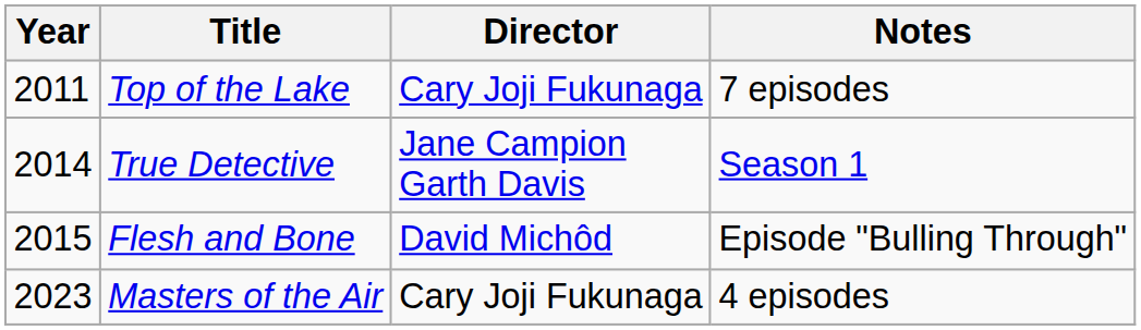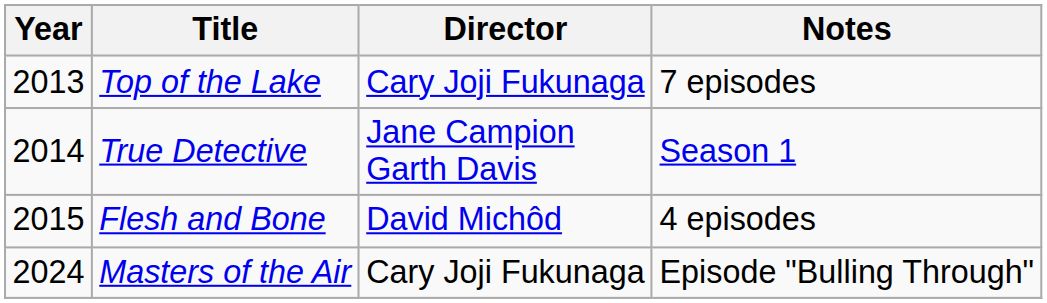Top of the Lake | Year: 2011 -> 2013
Flesh and Bone | Notes: Episode "Bulling Through" -> 4 episodes
Masters of the Air | Year: 2023 -> 2024
Masters of the Air | Notes: 4 episodes -> Episode "Bulling Through"
